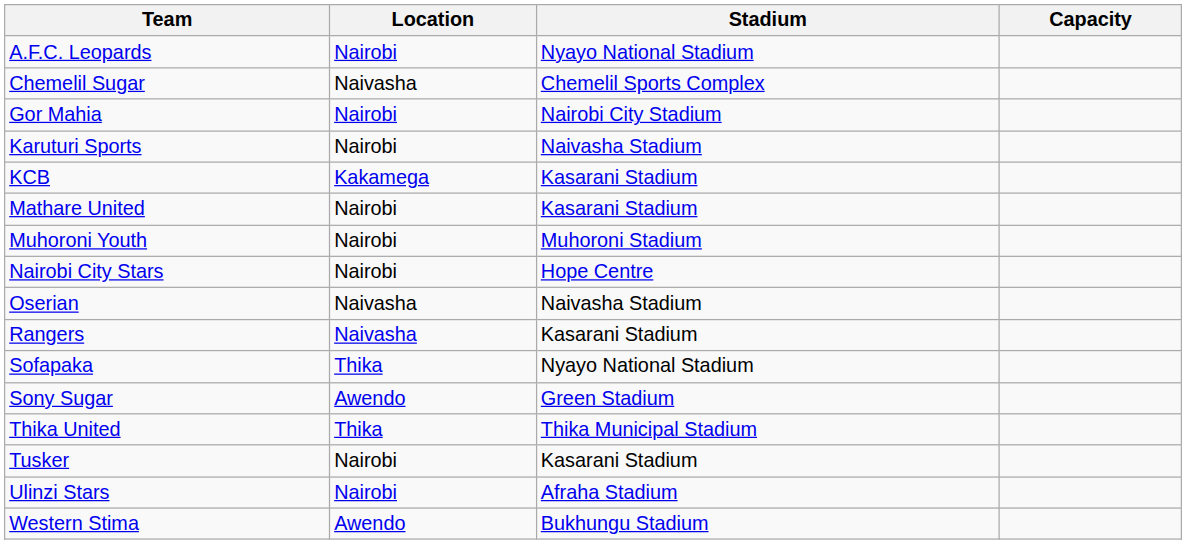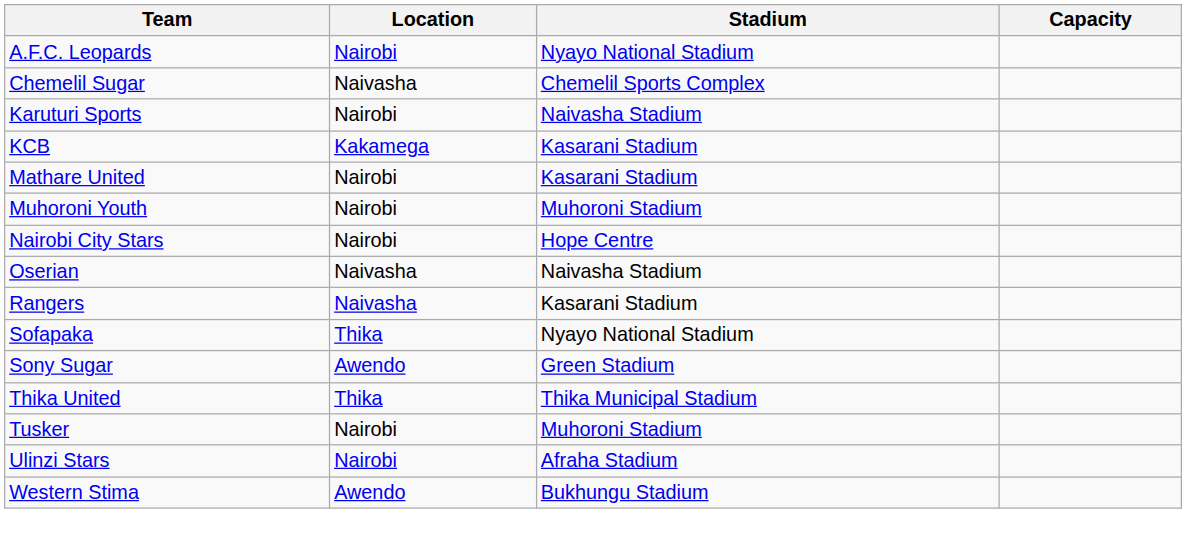- row: Gor Mahia | Nairobi | Nairobi City Stadium
Tusker | Stadium: Kasarani Stadium -> Muhoroni Stadium
